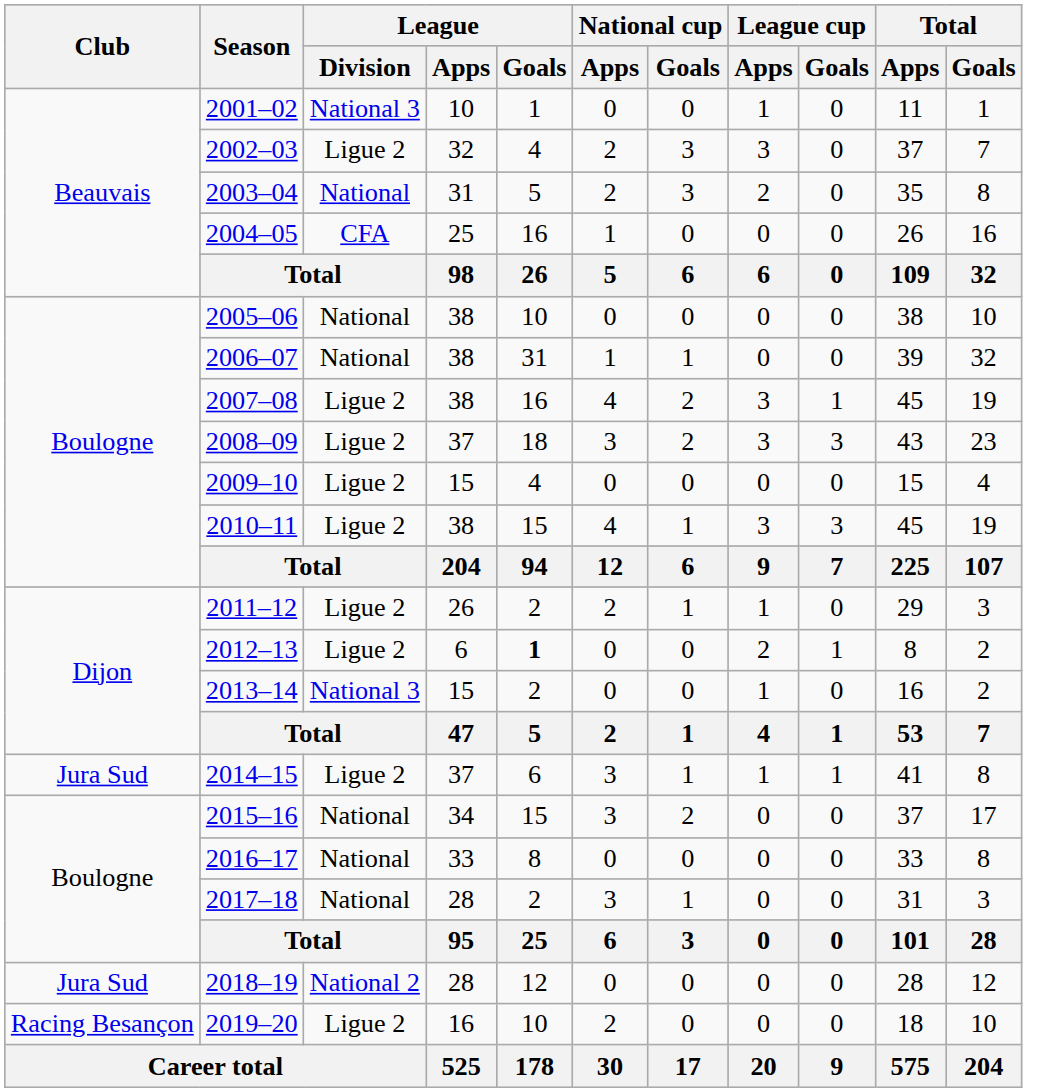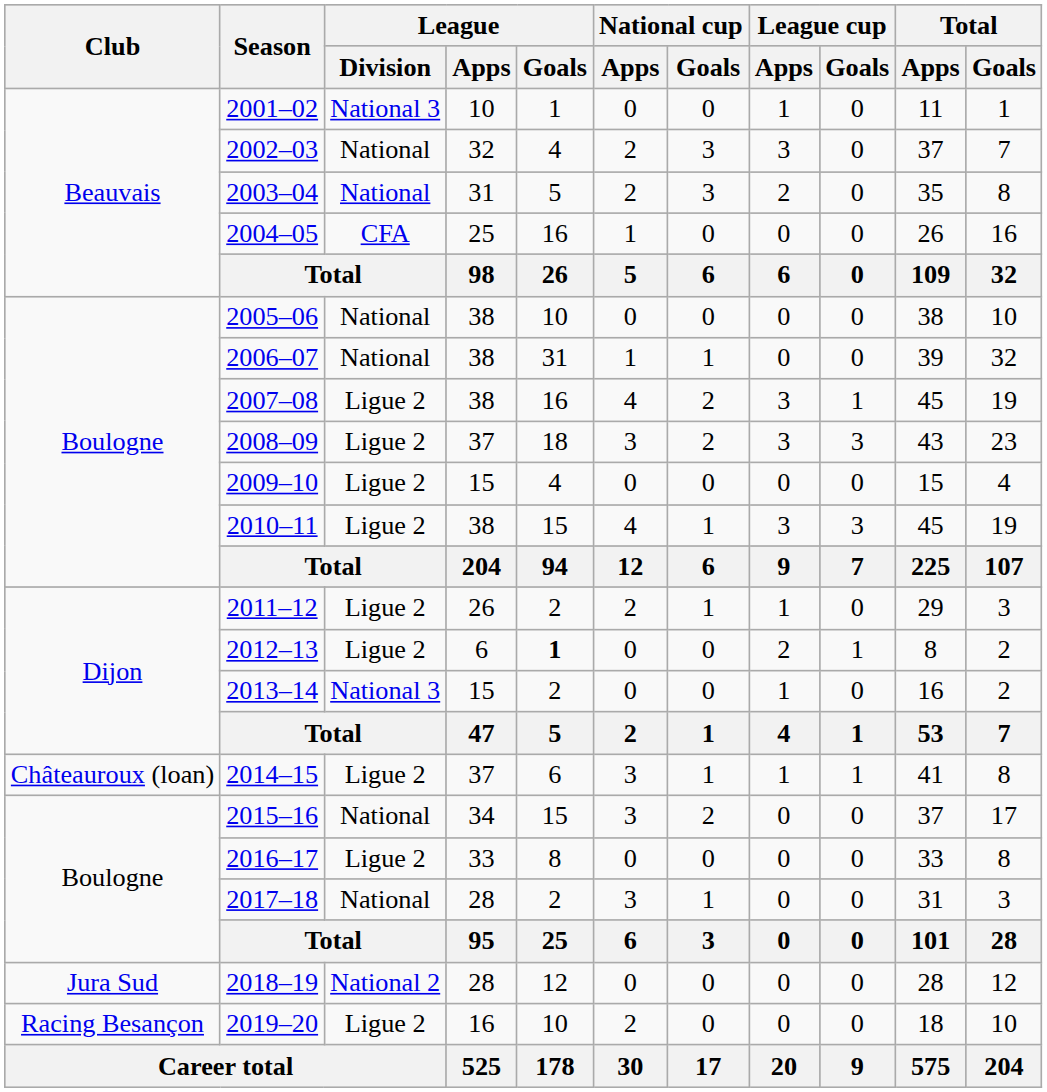2002–03 | League / Division: Ligue 2 -> National
2014–15 | Club: Jura Sud -> Châteauroux (loan)
2016–17 | League / Division: National -> Ligue 2
